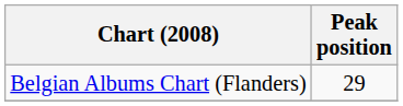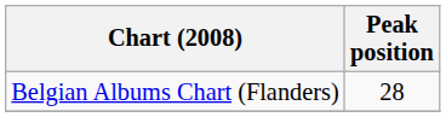Belgian Albums Chart (Flanders) | Peak position: 29 -> 28
